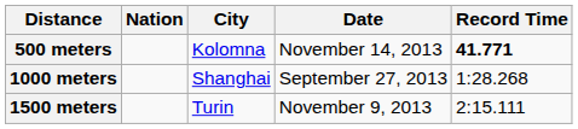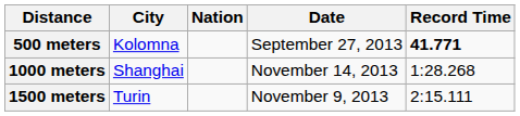columns swapped: Nation <-> City
500 meters | Date: November 14, 2013 -> September 27, 2013
1000 meters | Date: September 27, 2013 -> November 14, 2013
